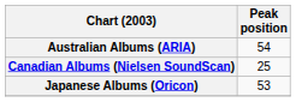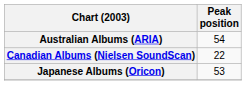Canadian Albums (Nielsen SoundScan) | Peak position: 25 -> 22
